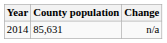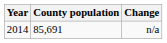n/a | County population: 85,631 -> 85,691
